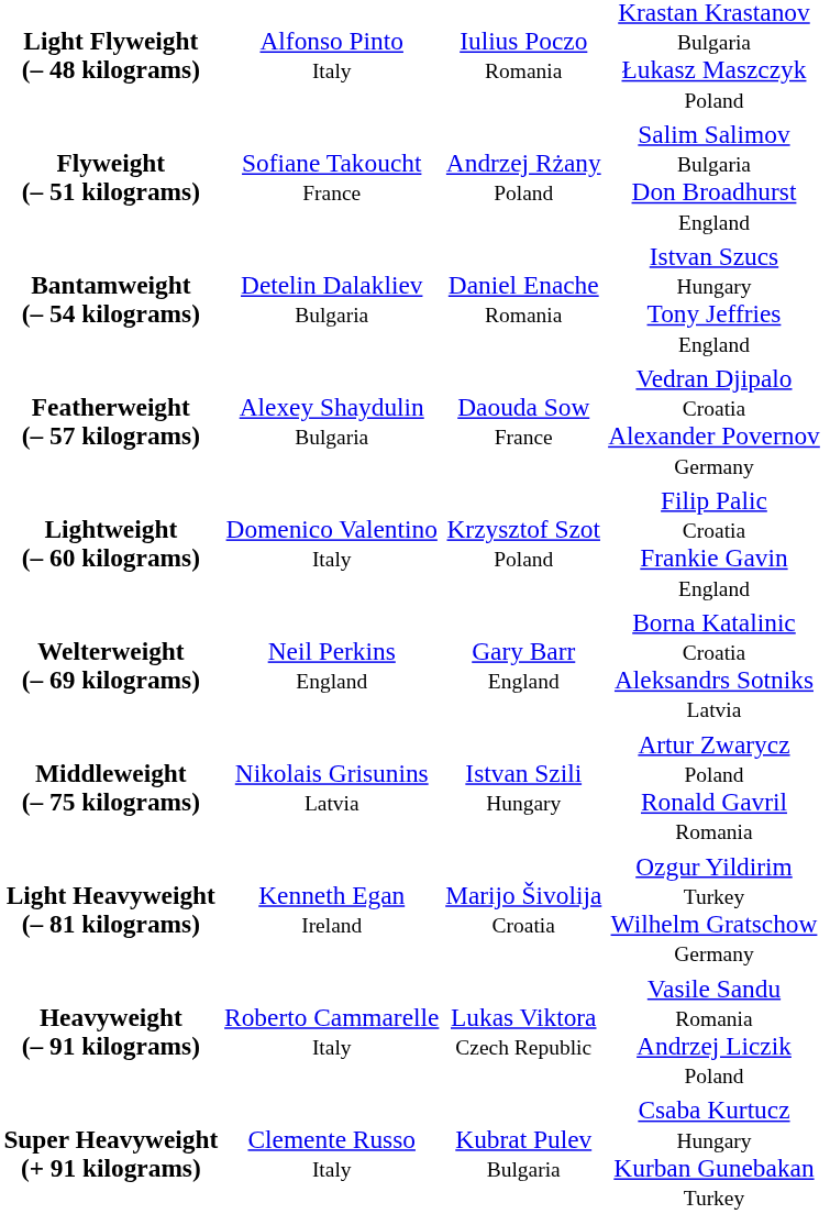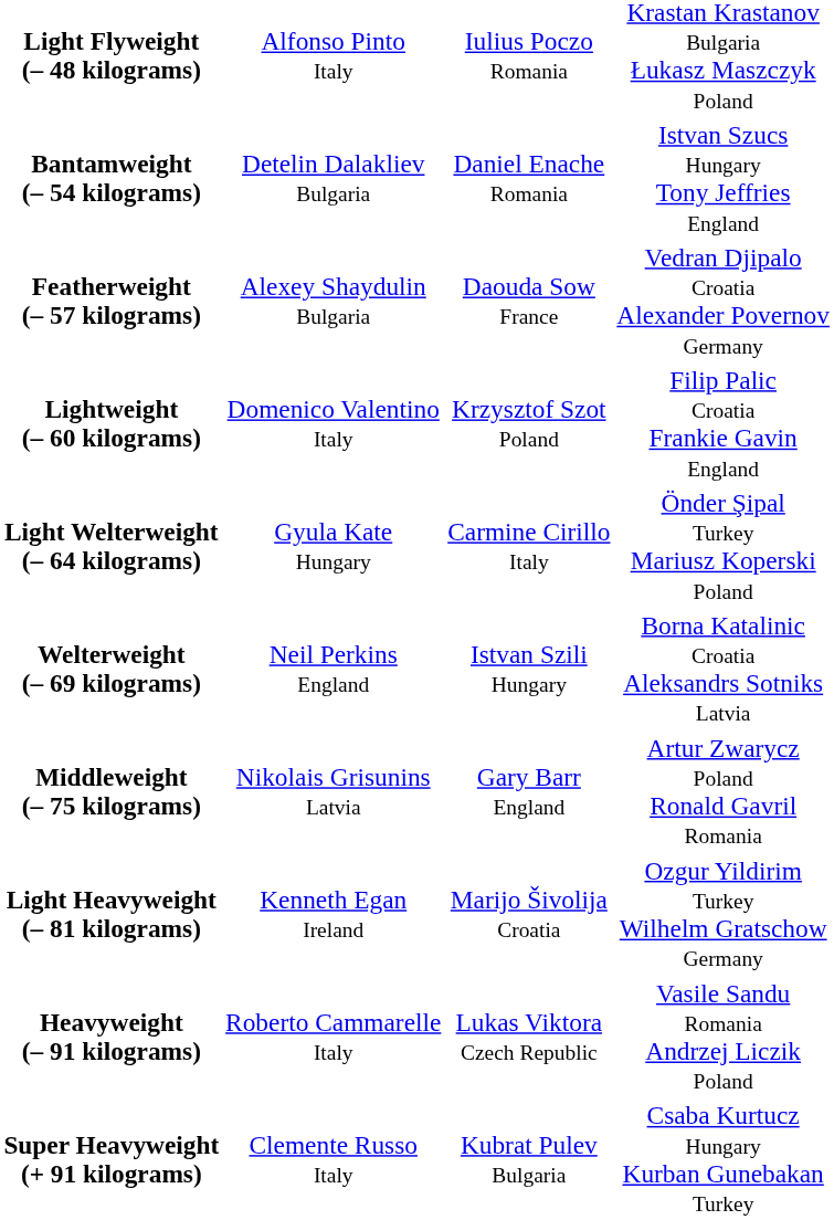- row: Flyweight (– 51 kilograms) | Sofiane Takoucht France | Andrzej Rżany Poland | Salim Salimov Bulgaria Don Broadhurst England
+ row: Light Welterweight (– 64 kilograms) | Gyula Kate Hungary | Carmine Cirillo Italy | Önder Şipal Turkey Mariusz Koperski Poland
Welterweight (– 69 kilograms) | column 3: Gary Barr England -> Istvan Szili Hungary
Middleweight (– 75 kilograms) | column 3: Istvan Szili Hungary -> Gary Barr England
